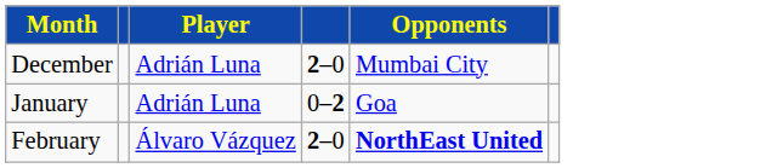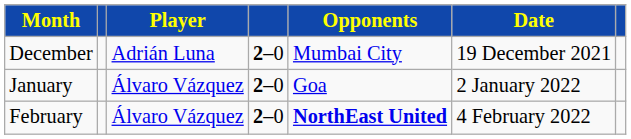+ column: Date | 19 December 2021 | 2 January 2022 | 4 February 2022
January | Player: Adrián Luna -> Álvaro Vázquez
January | column 4: 0–2 -> 2–0
